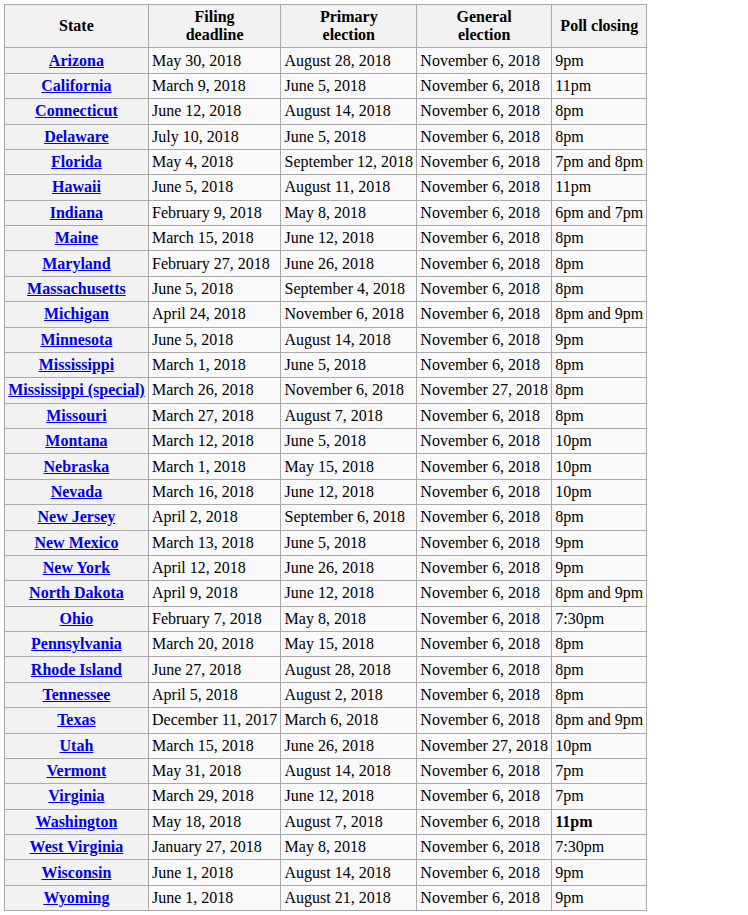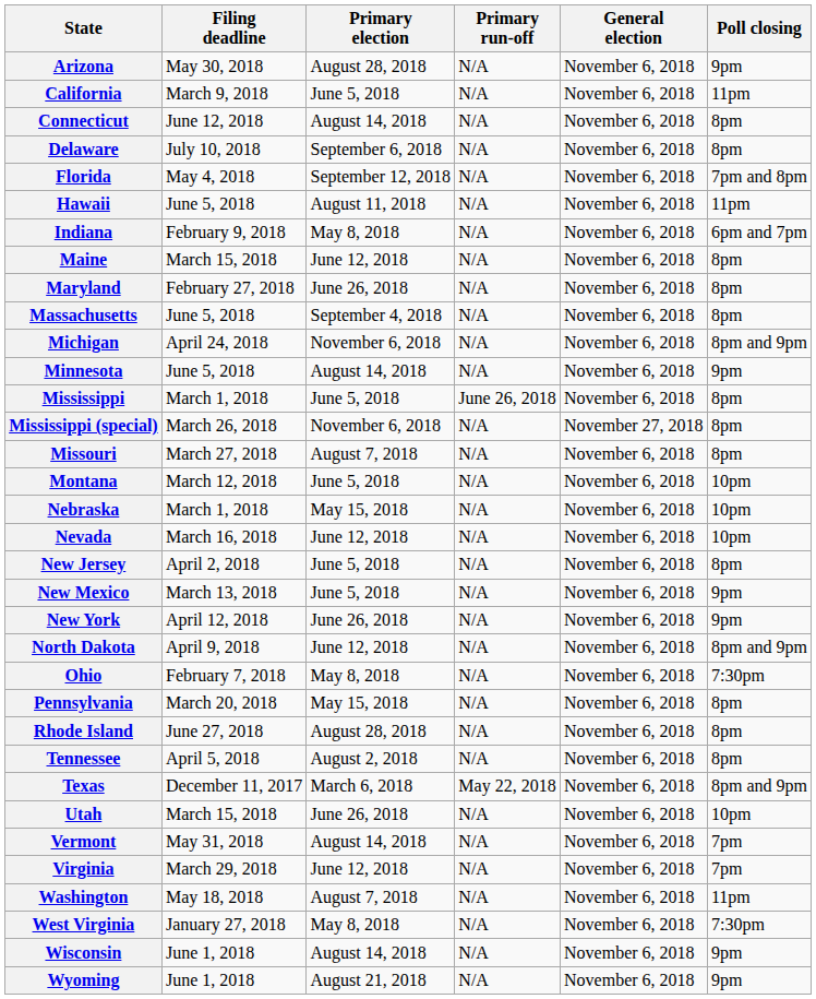+ column: Primary run-off | N/A | N/A | N/A | N/A | N/A | N/A | N/A | N/A | N/A | N/A | N/A | N/A | June 26, 2018 | N/A | N/A | N/A | N/A | N/A | N/A | N/A | N/A | N/A | N/A | N/A | N/A | N/A | May 22, 2018 | N/A | N/A | N/A | N/A | N/A | N/A | N/A
Delaware | Primary election: June 5, 2018 -> September 6, 2018
New Jersey | Primary election: September 6, 2018 -> June 5, 2018
Utah | General election: November 27, 2018 -> November 6, 2018
Washington | Poll closing: bold -> normal
